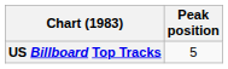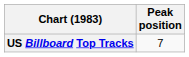US Billboard Top Tracks | Peak position: 5 -> 7
